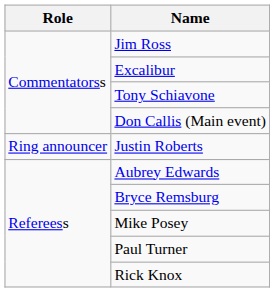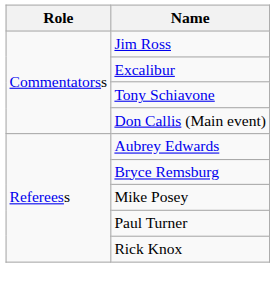- row: Ring announcer | Justin Roberts
